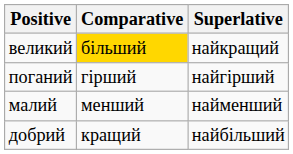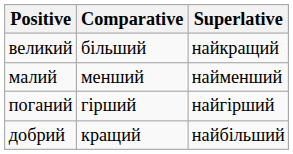великий | Comparative: gold background -> no background
rows swapped: малий <-> поганий
